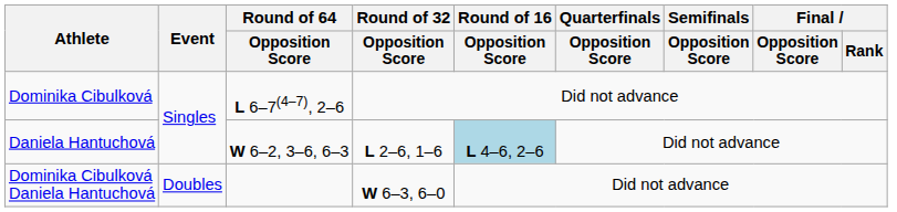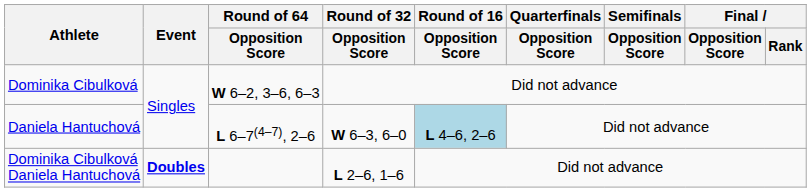Dominika Cibulková | Round of 64 / Opposition Score: L 6–7(4–7), 2–6 -> W 6–2, 3–6, 6–3
Daniela Hantuchová | Round of 64 / Opposition Score: W 6–2, 3–6, 6–3 -> L 6–7(4–7), 2–6
Daniela Hantuchová | Round of 32 / Opposition Score: L 2–6, 1–6 -> W 6–3, 6–0
Dominika Cibulková Daniela Hantuchová | Event: normal -> bold
Dominika Cibulková Daniela Hantuchová | Round of 32 / Opposition Score: W 6–3, 6–0 -> L 2–6, 1–6
